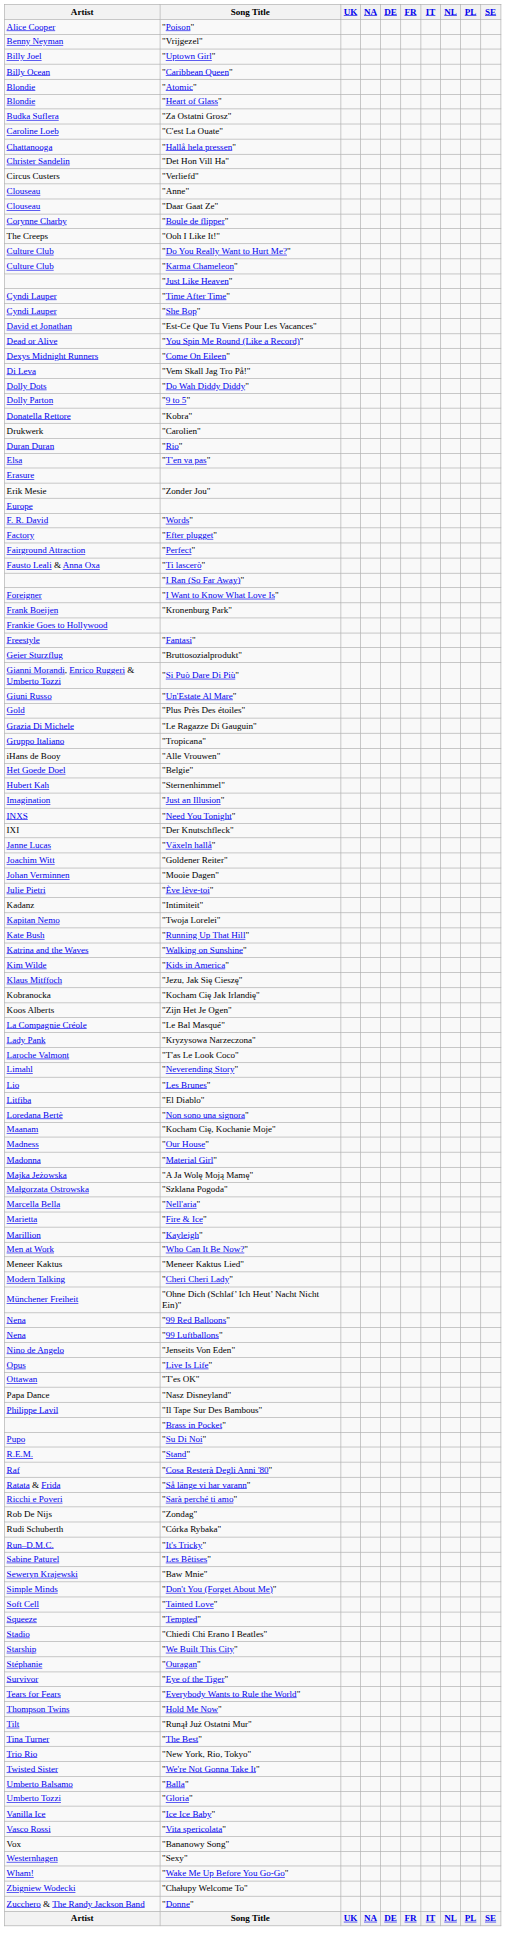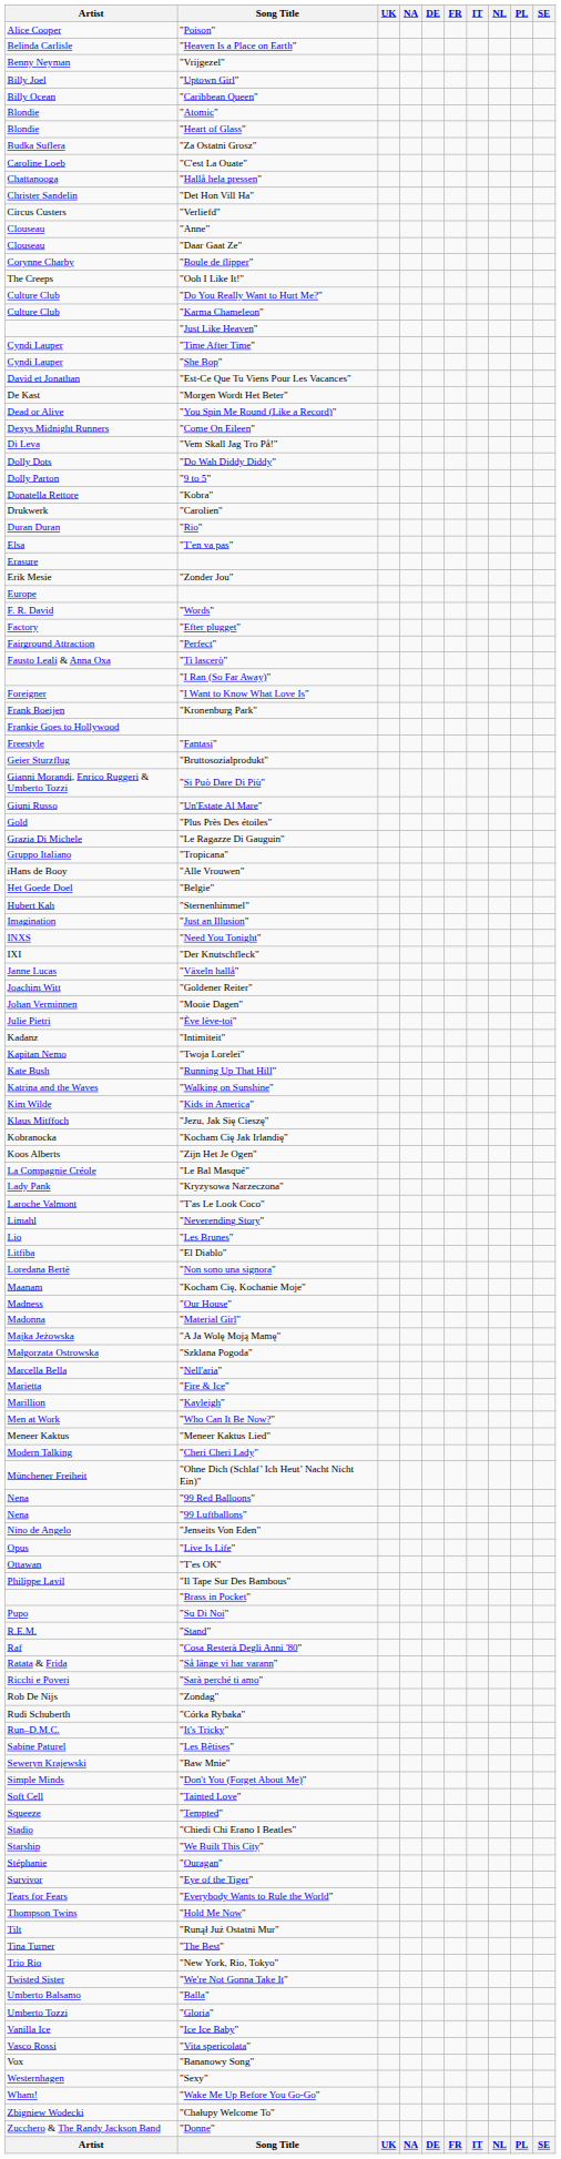+ row: Belinda Carlisle | "Heaven Is a Place on Earth"
+ row: De Kast | "Morgen Wordt Het Beter"
- row: Papa Dance | "Nasz Disneyland"
